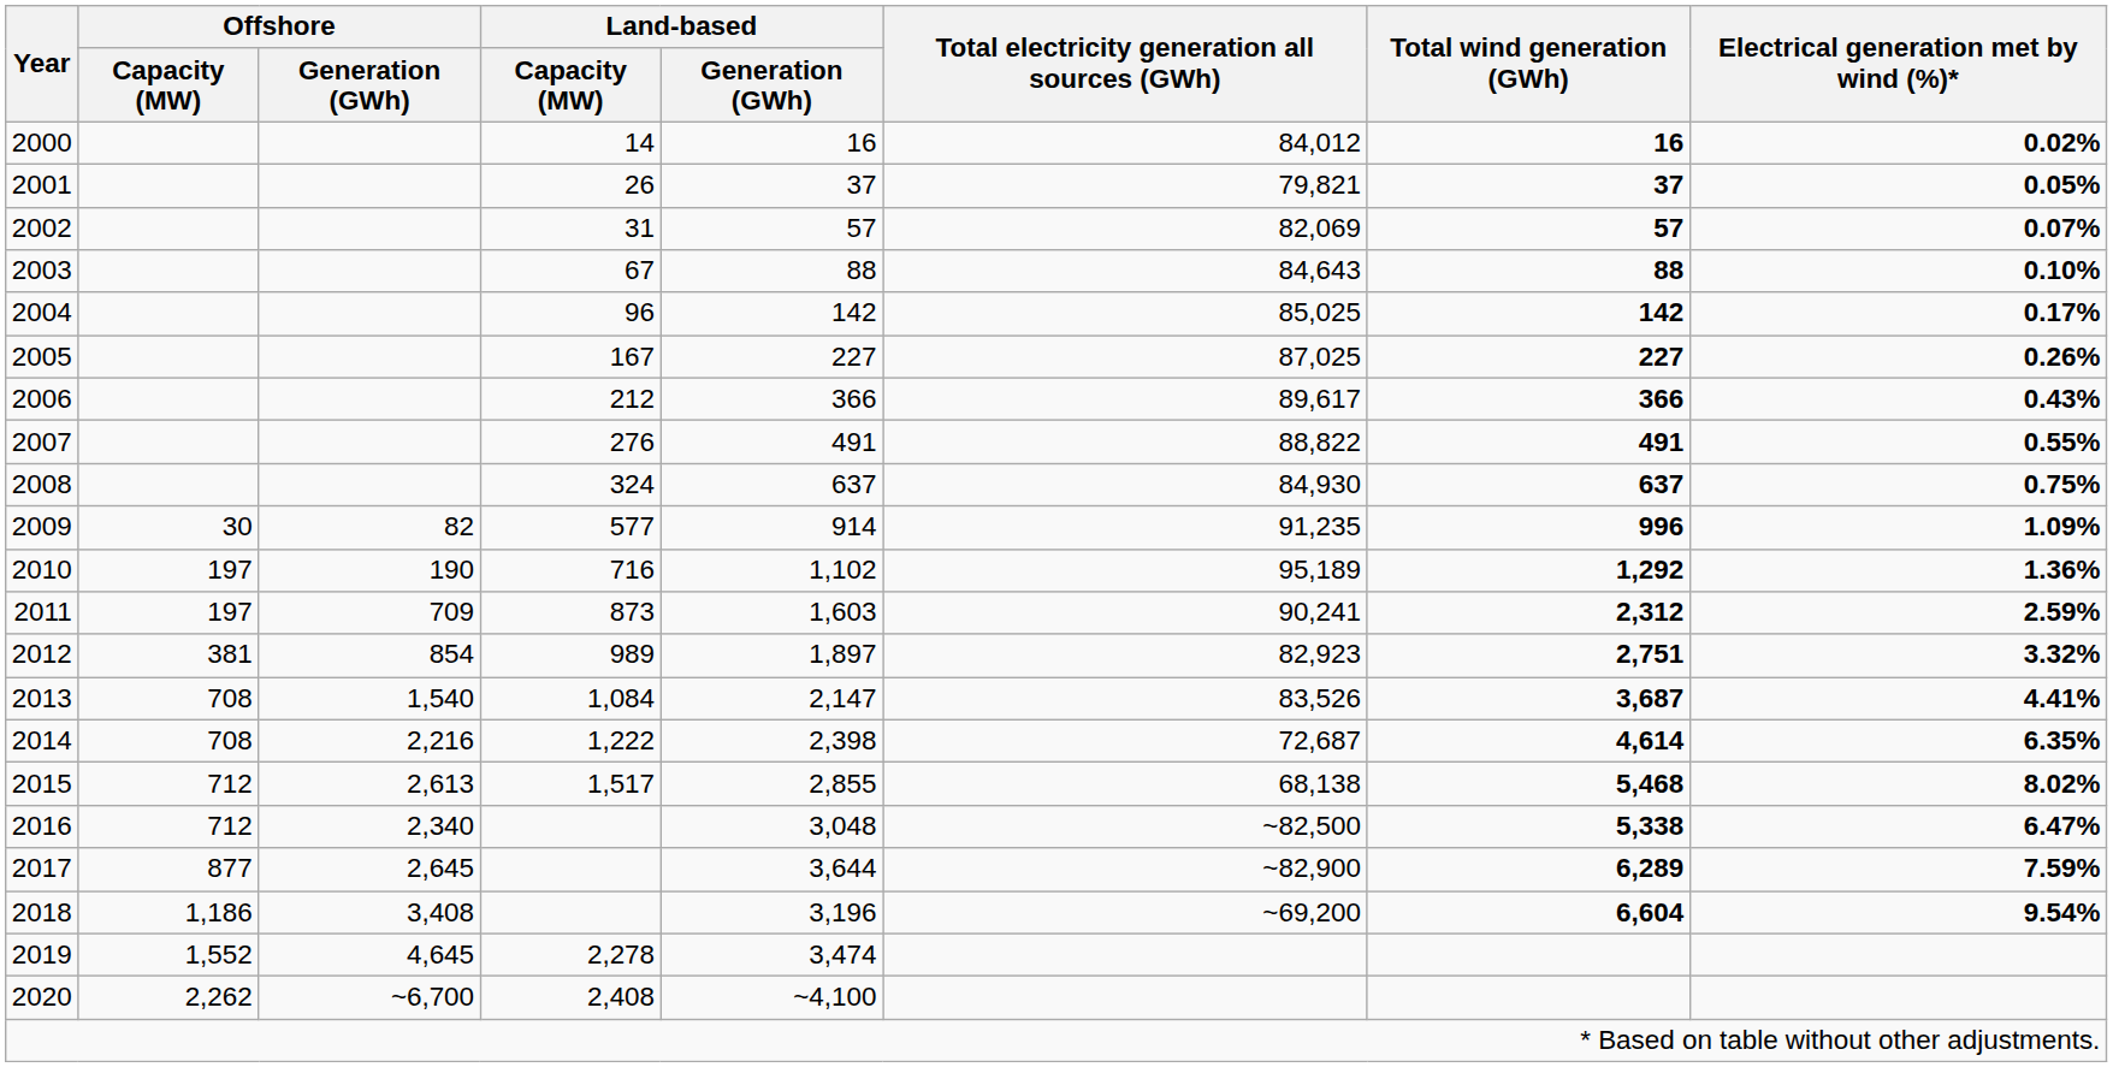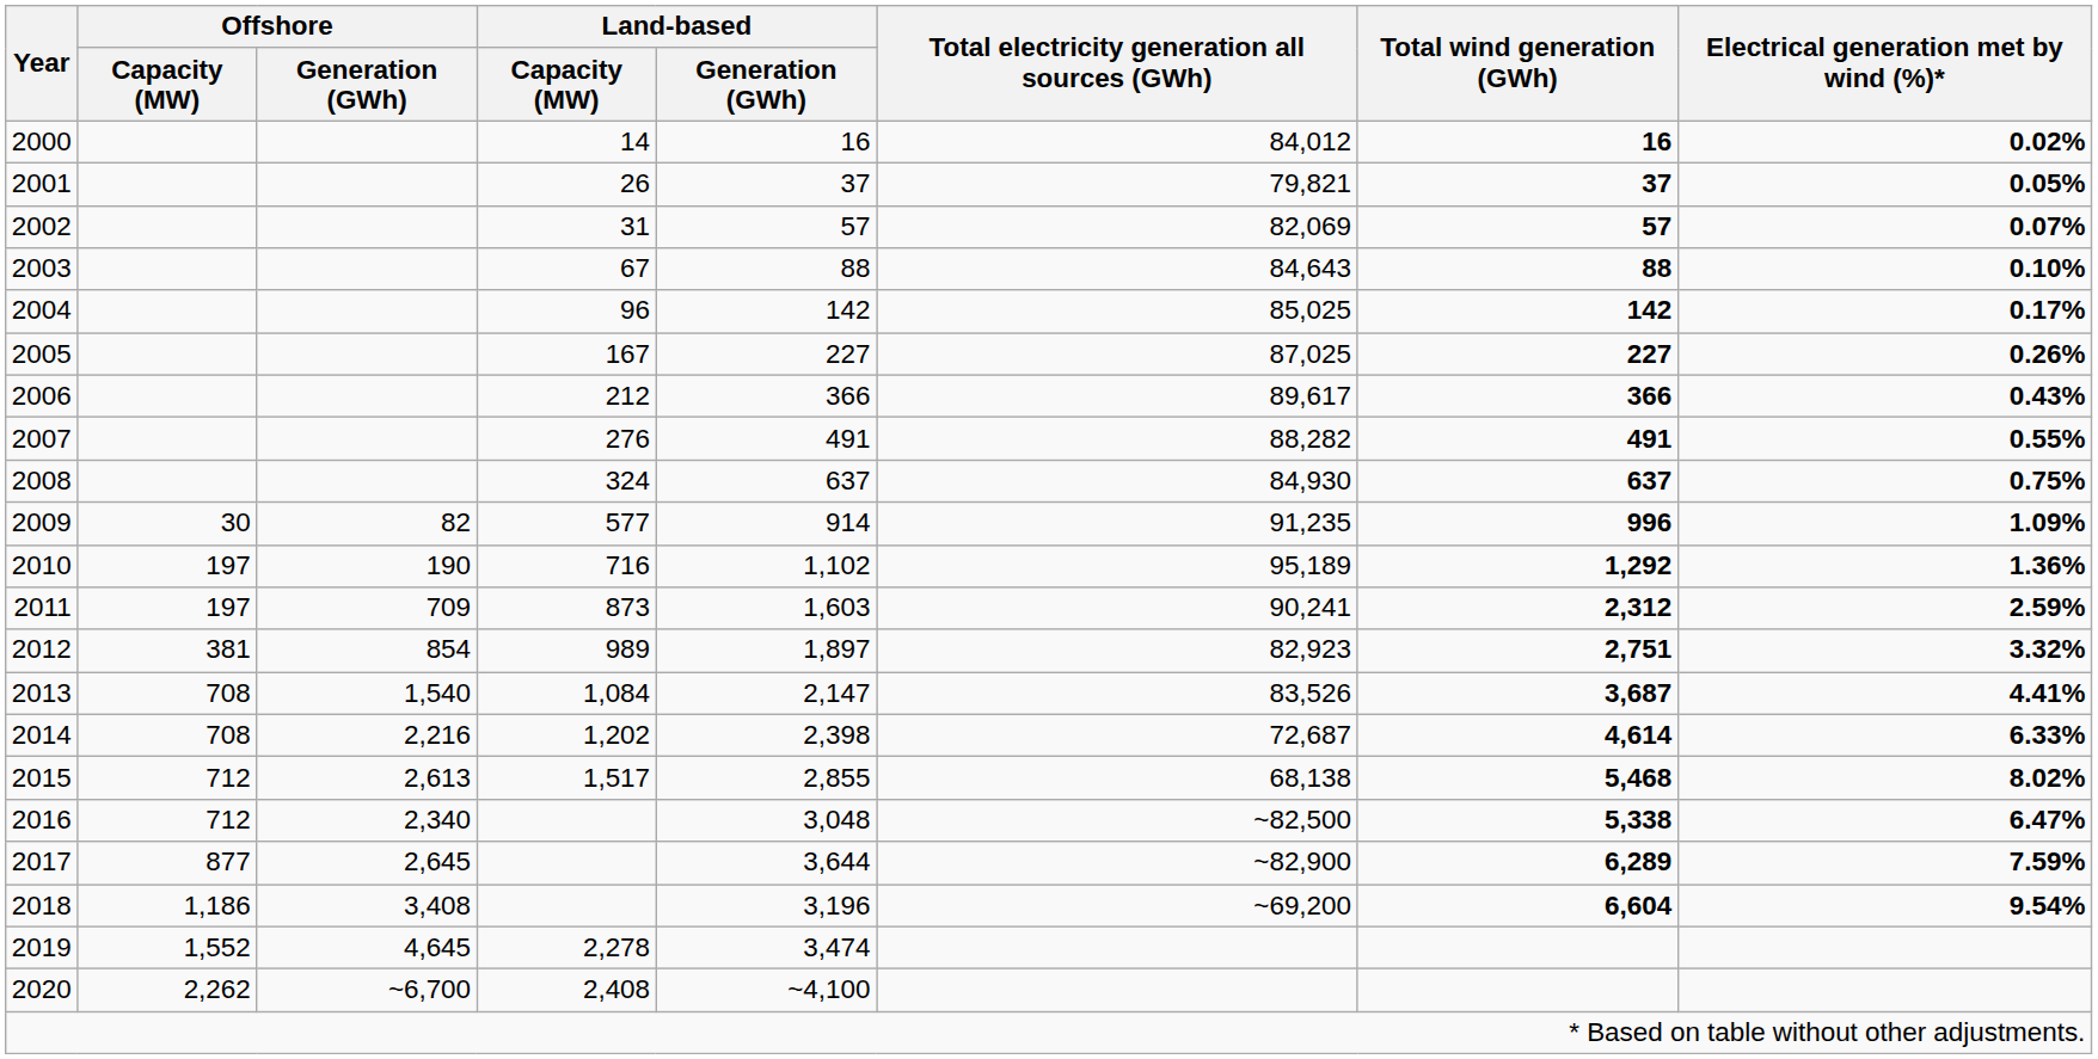2007 | Total electricity generation all sources (GWh): 88,822 -> 88,282
2014 | Land-based / Capacity (MW): 1,222 -> 1,202
2014 | Electrical generation met by wind (%)*: 6.35% -> 6.33%
